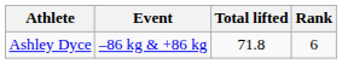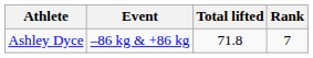Ashley Dyce | Rank: 6 -> 7
